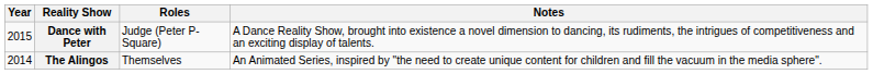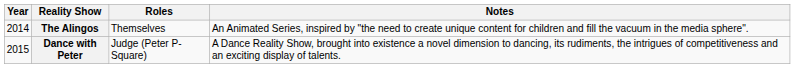rows swapped: The Alingos <-> Dance with Peter
